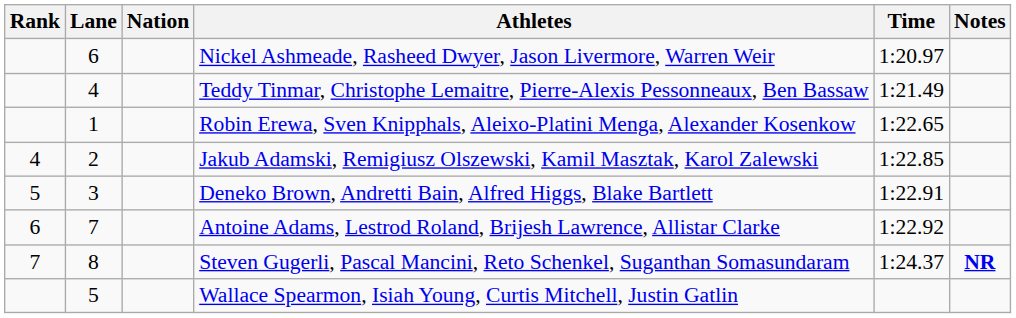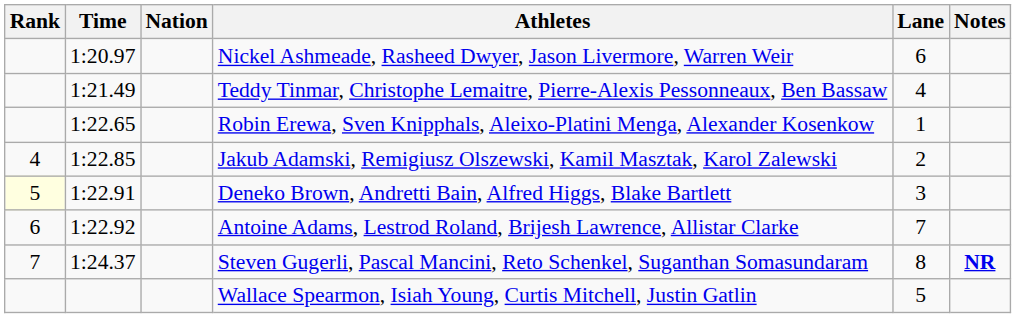columns swapped: Lane <-> Time
Deneko Brown, Andretti Bain, Alfred Higgs, Blake Bartlett | Rank: no background -> lightyellow background
